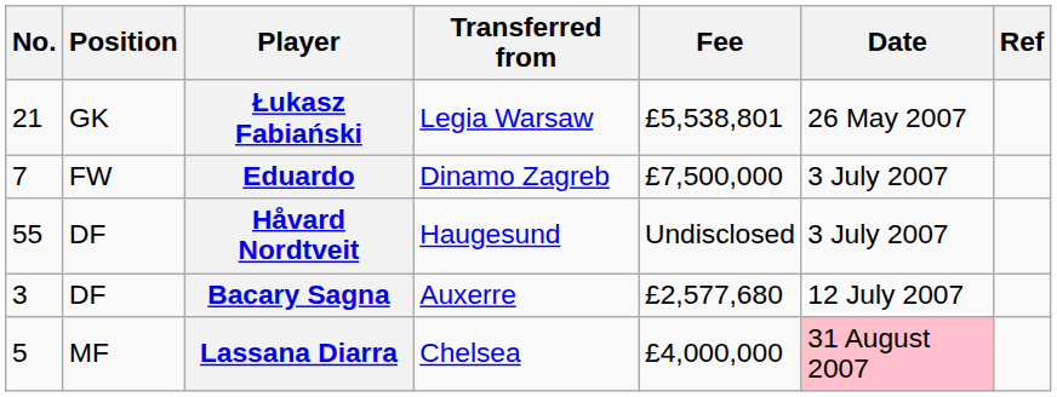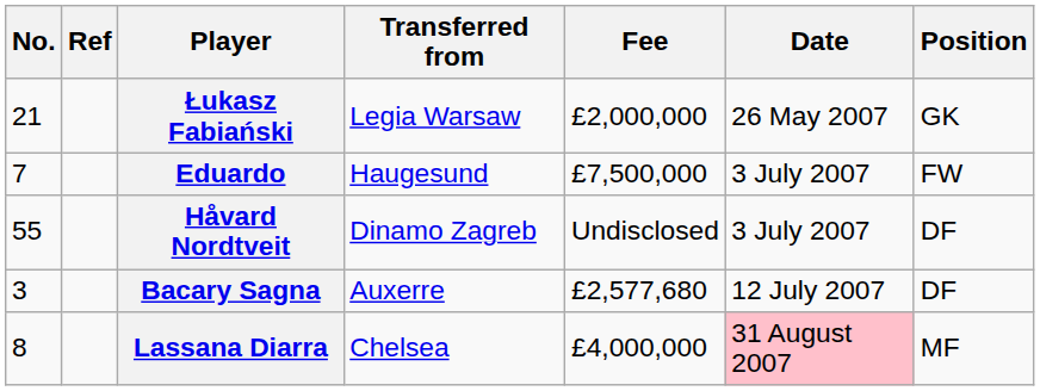columns swapped: Position <-> Ref
Łukasz Fabiański | Fee: £5,538,801 -> £2,000,000
Eduardo | Transferred from: Dinamo Zagreb -> Haugesund
Håvard Nordtveit | Transferred from: Haugesund -> Dinamo Zagreb
Lassana Diarra | No.: 5 -> 8
